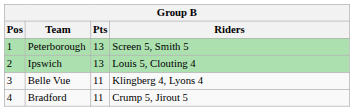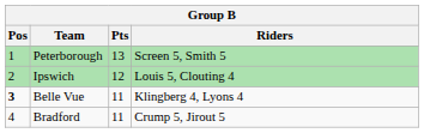Ipswich | Pts: 13 -> 12
Belle Vue | Pos: normal -> bold
